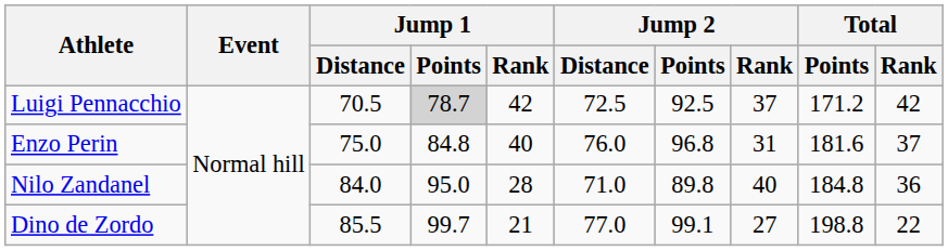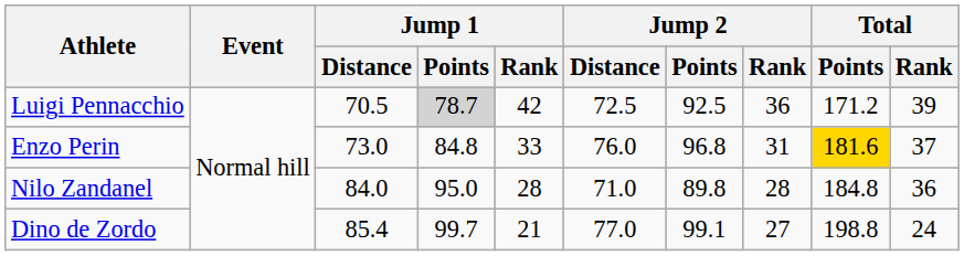Luigi Pennacchio | Jump 2 / Rank: 37 -> 36
Luigi Pennacchio | Total / Rank: 42 -> 39
Enzo Perin | Jump 1 / Distance: 75.0 -> 73.0
Enzo Perin | Jump 1 / Rank: 40 -> 33
Enzo Perin | Total / Points: no background -> gold background
Nilo Zandanel | Jump 2 / Rank: 40 -> 28
Dino de Zordo | Jump 1 / Distance: 85.5 -> 85.4
Dino de Zordo | Total / Rank: 22 -> 24
